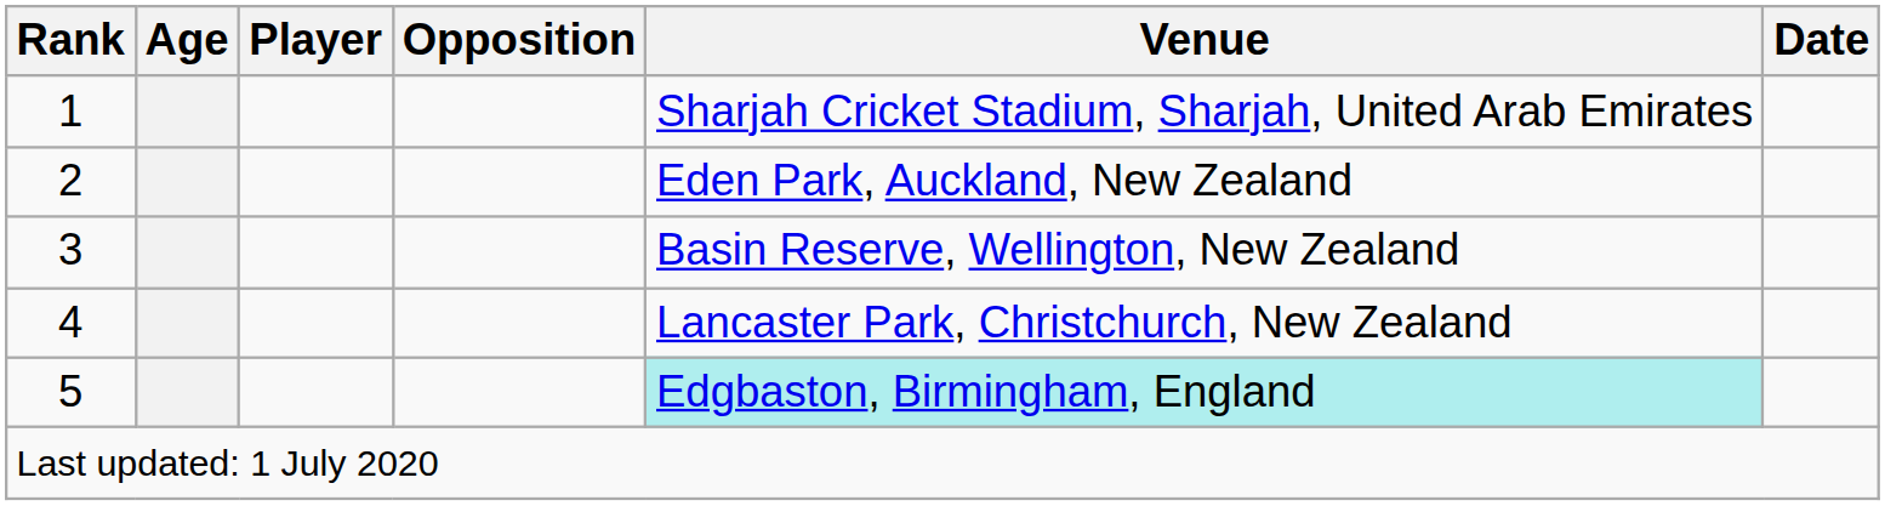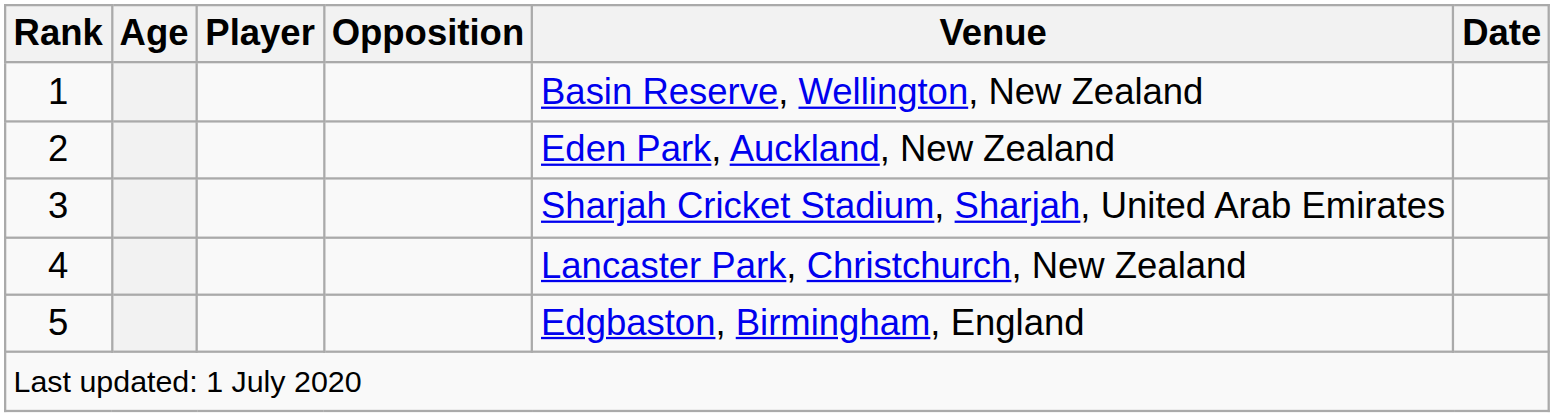1 | Venue: Sharjah Cricket Stadium, Sharjah, United Arab Emirates -> Basin Reserve, Wellington, New Zealand
3 | Venue: Basin Reserve, Wellington, New Zealand -> Sharjah Cricket Stadium, Sharjah, United Arab Emirates
5 | Venue: paleturquoise background -> no background
